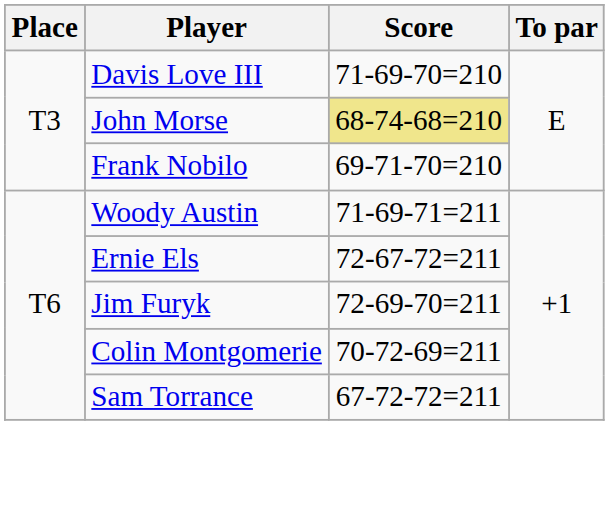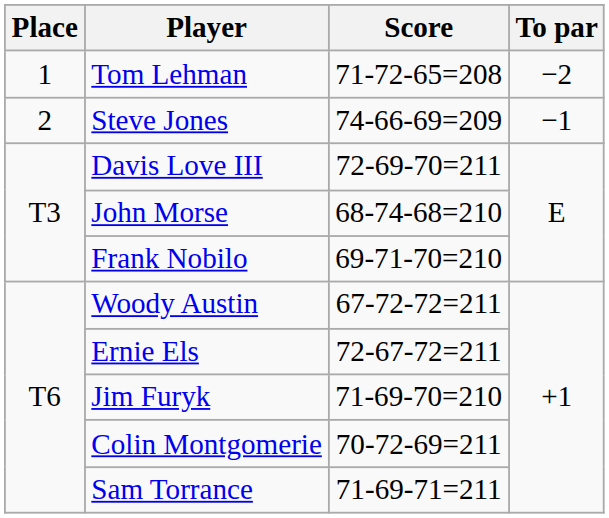+ row: 1 | Tom Lehman | 71-72-65=208 | −2
+ row: 2 | Steve Jones | 74-66-69=209 | −1
Davis Love III | Score: 71-69-70=210 -> 72-69-70=211
John Morse | Score: khaki background -> no background
Woody Austin | Score: 71-69-71=211 -> 67-72-72=211
Jim Furyk | Score: 72-69-70=211 -> 71-69-70=210
Sam Torrance | Score: 67-72-72=211 -> 71-69-71=211
